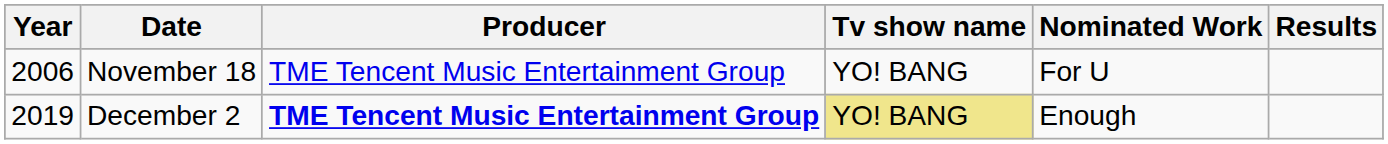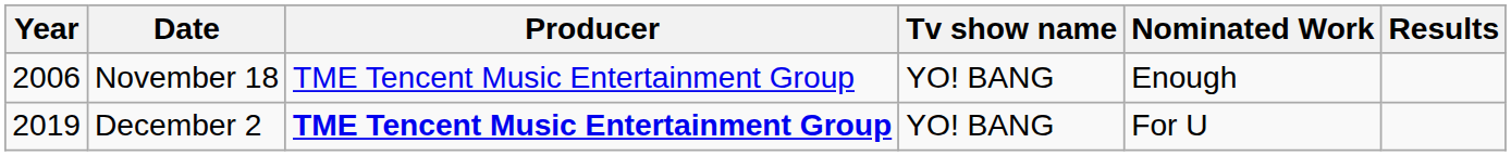November 18 | Nominated Work: For U -> Enough
December 2 | Tv show name: khaki background -> no background
December 2 | Nominated Work: Enough -> For U
